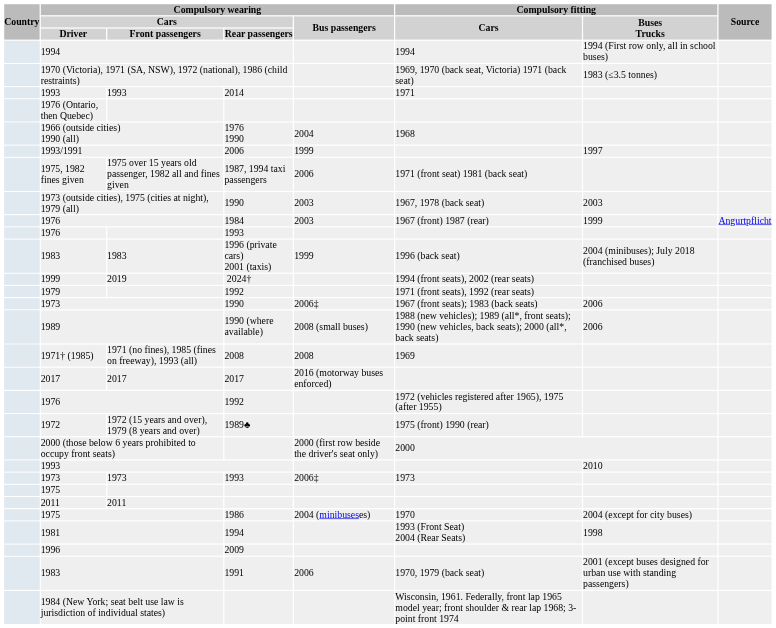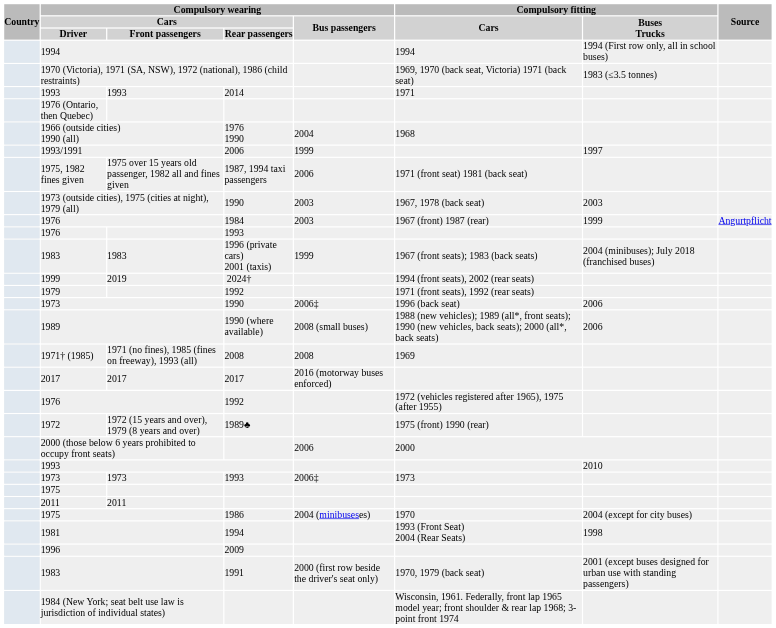1983 / 1996 (private cars) 2001 (taxis) | Compulsory fitting / Cars: 1996 (back seat) -> 1967 (front seats); 1983 (back seats)
1973 / 1990 | Compulsory fitting / Cars: 1967 (front seats); 1983 (back seats) -> 1996 (back seat)
2000 (those below 6 years prohibited to occupy front seats) | Compulsory wearing / Bus passengers: 2000 (first row beside the driver's seat only) -> 2006
1983 / 1991 | Compulsory wearing / Bus passengers: 2006 -> 2000 (first row beside the driver's seat only)
